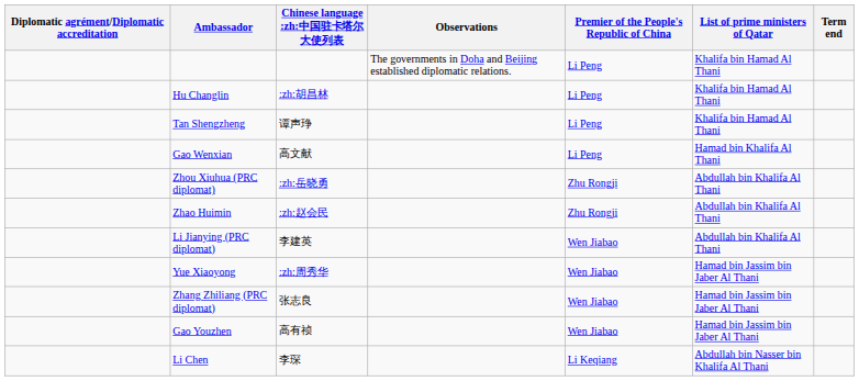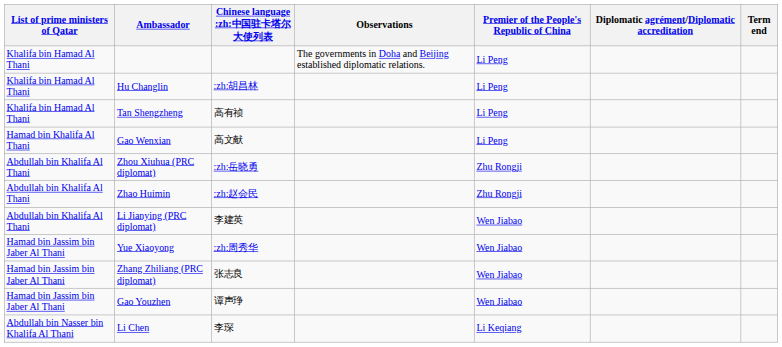columns swapped: Diplomatic agrément/Diplomatic accreditation <-> List of prime ministers of Qatar
Tan Shengzheng | Chinese language :zh:中国驻卡塔尔大使列表: 谭声琤 -> 高有祯
Gao Youzhen | Chinese language :zh:中国驻卡塔尔大使列表: 高有祯 -> 谭声琤
